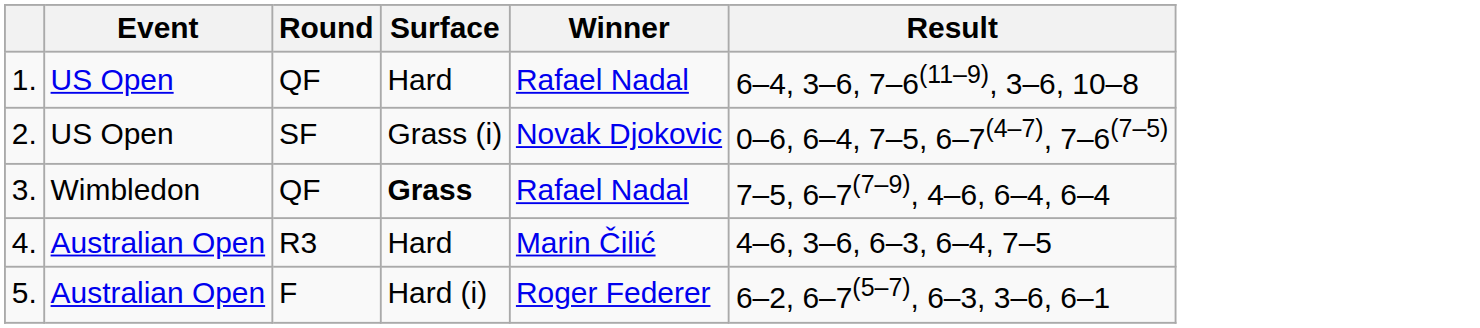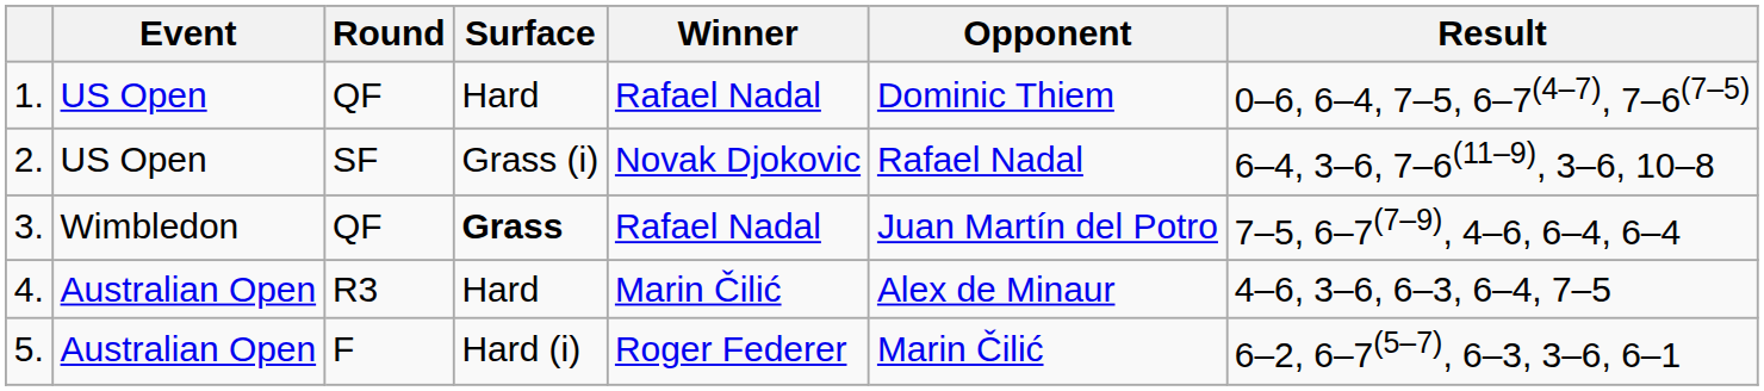+ column: Opponent | Dominic Thiem | Rafael Nadal | Juan Martín del Potro | Alex de Minaur | Marin Čilić
1. | Result: 6–4, 3–6, 7–6(11–9), 3–6, 10–8 -> 0–6, 6–4, 7–5, 6–7(4–7), 7–6(7–5)
2. | Result: 0–6, 6–4, 7–5, 6–7(4–7), 7–6(7–5) -> 6–4, 3–6, 7–6(11–9), 3–6, 10–8
